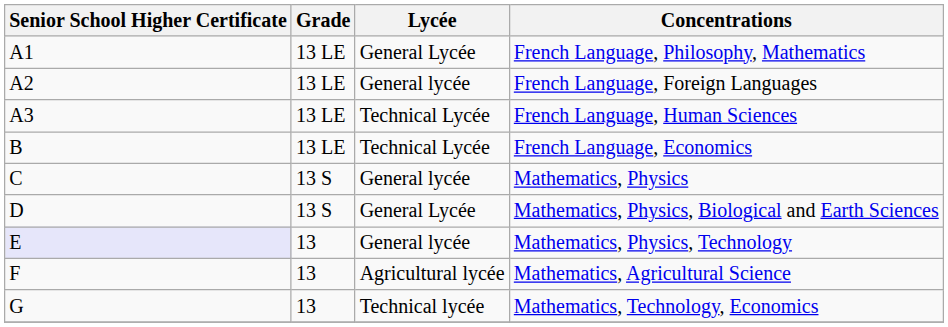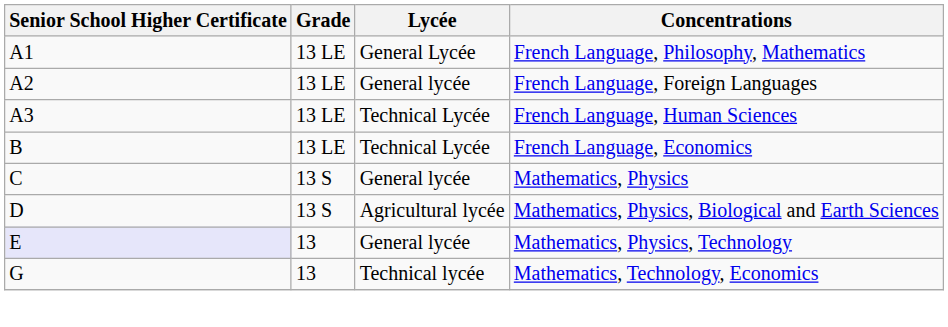Mathematics, Physics, Biological and Earth Sciences | Lycée: General Lycée -> Agricultural lycée
- row: F | 13 | Agricultural lycée | Mathematics, Agricultural Science
